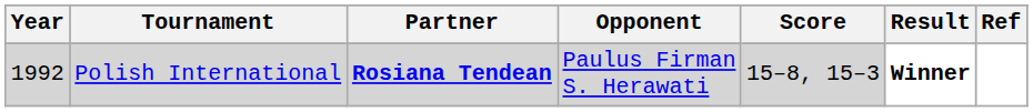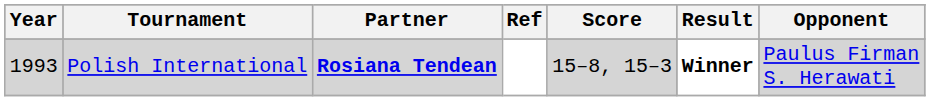columns swapped: Opponent <-> Ref
Polish International | Year: 1992 -> 1993
